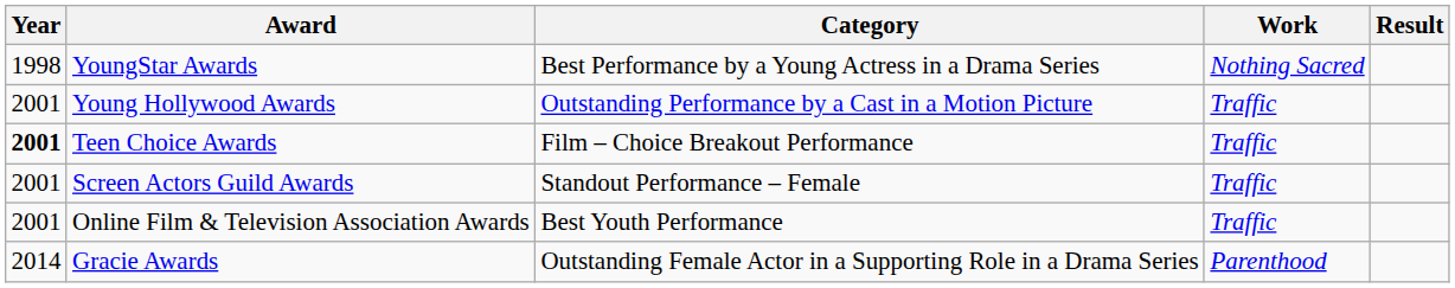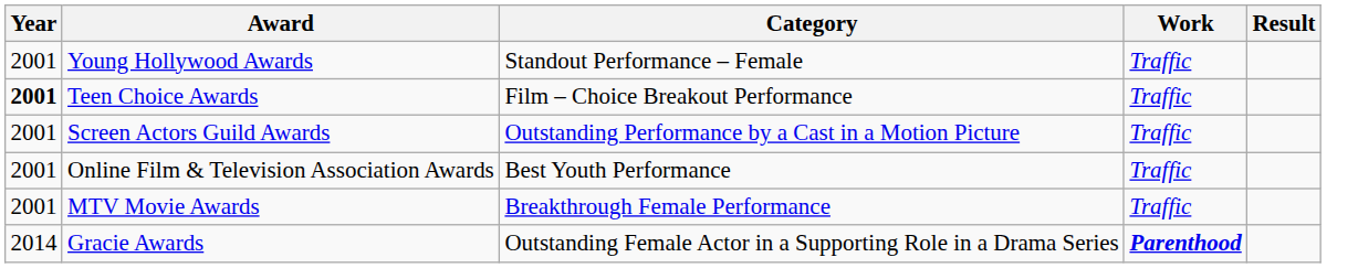- row: 1998 | YoungStar Awards | Best Performance by a Young Actress in a Drama Series | Nothing Sacred
Young Hollywood Awards | Category: Outstanding Performance by a Cast in a Motion Picture -> Standout Performance – Female
Screen Actors Guild Awards | Category: Standout Performance – Female -> Outstanding Performance by a Cast in a Motion Picture
+ row: 2001 | MTV Movie Awards | Breakthrough Female Performance | Traffic
Gracie Awards | Work: normal -> bold
